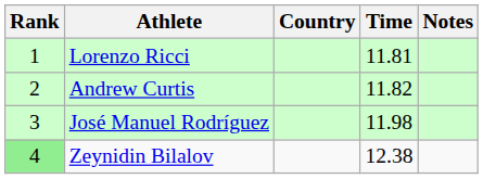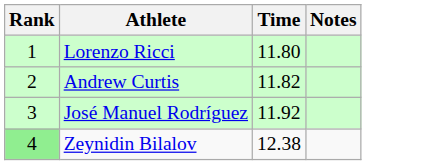- column: Country
Lorenzo Ricci | Time: 11.81 -> 11.80
José Manuel Rodríguez | Time: 11.98 -> 11.92
